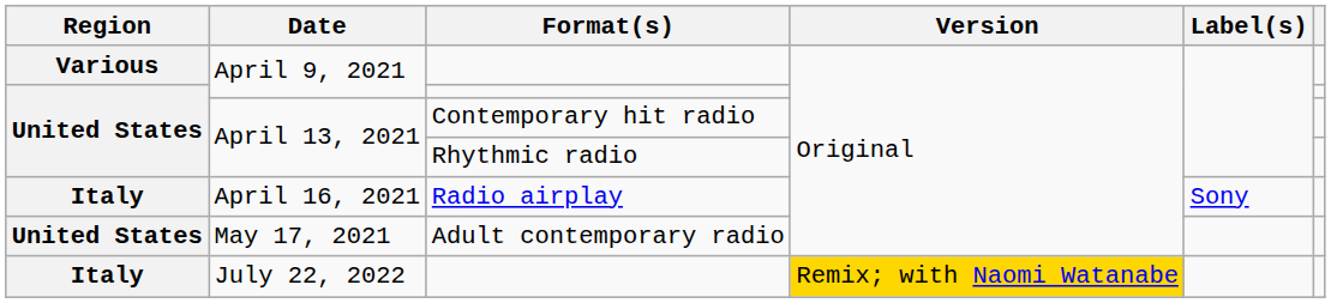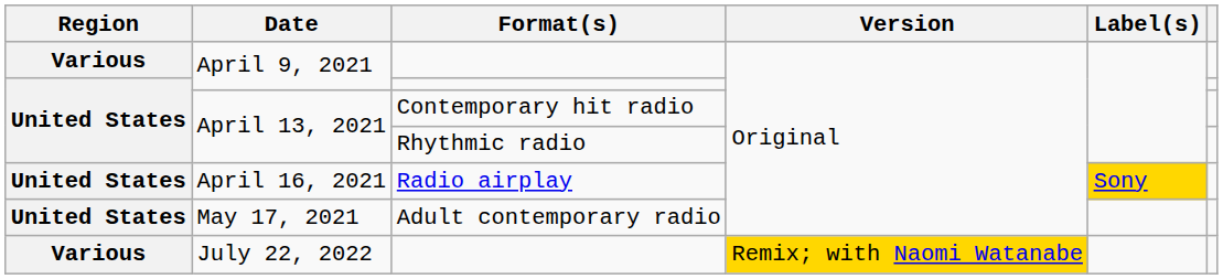April 16, 2021 | Region: Italy -> United States
April 16, 2021 | Label(s): no background -> gold background
July 22, 2022 | Region: Italy -> Various
